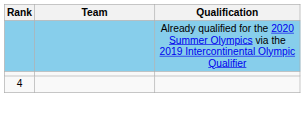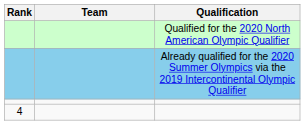+ row: Qualified for the 2020 North American Olympic Qualifier
